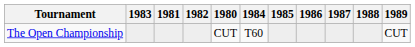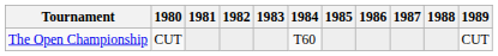columns swapped: 1980 <-> 1983
